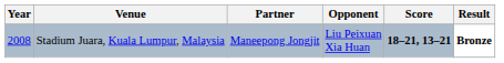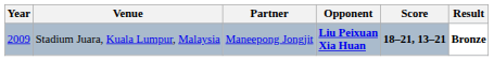Stadium Juara, Kuala Lumpur, Malaysia | Year: 2008 -> 2009
Stadium Juara, Kuala Lumpur, Malaysia | Opponent: normal -> bold
